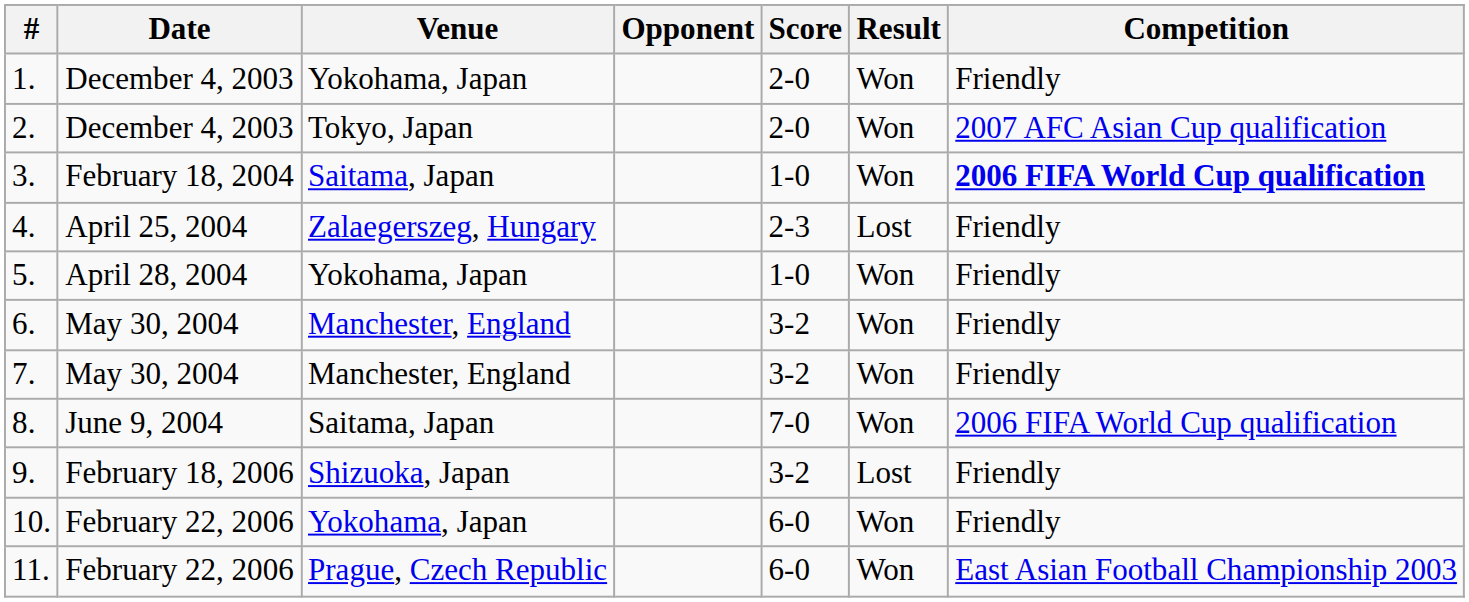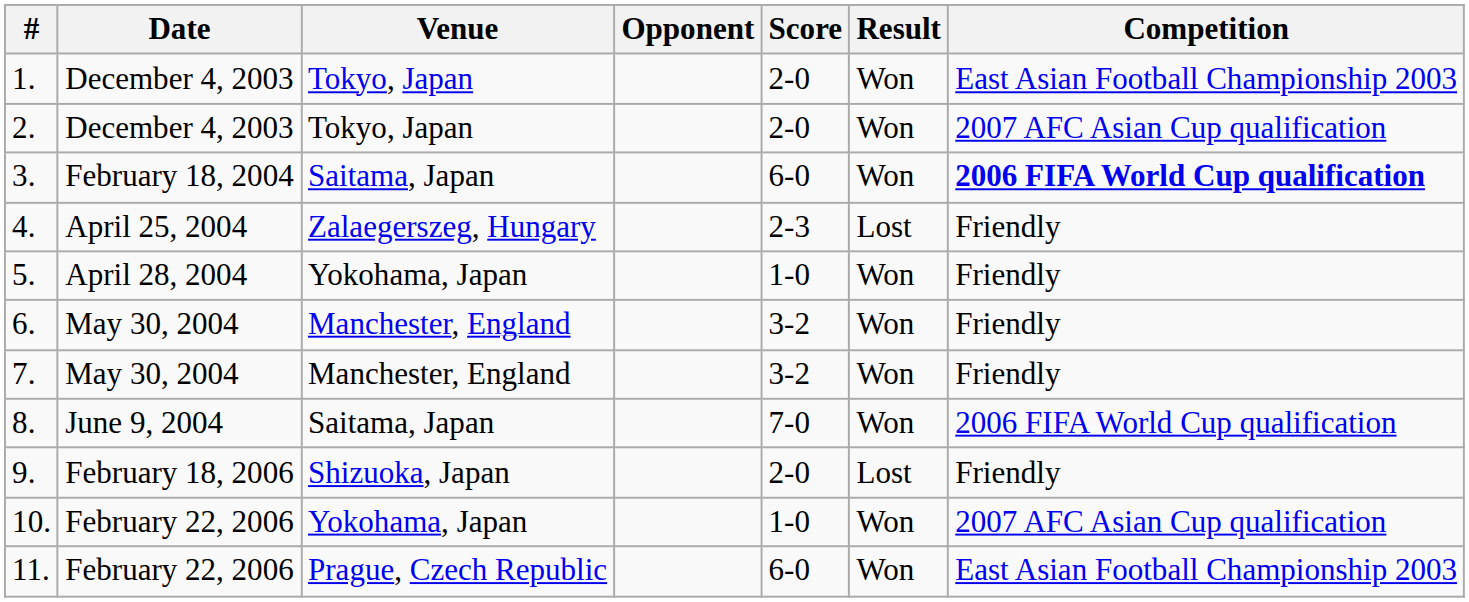1. | Venue: Yokohama, Japan -> Tokyo, Japan
1. | Competition: Friendly -> East Asian Football Championship 2003
3. | Score: 1-0 -> 6-0
9. | Score: 3-2 -> 2-0
10. | Score: 6-0 -> 1-0
10. | Competition: Friendly -> 2007 AFC Asian Cup qualification
